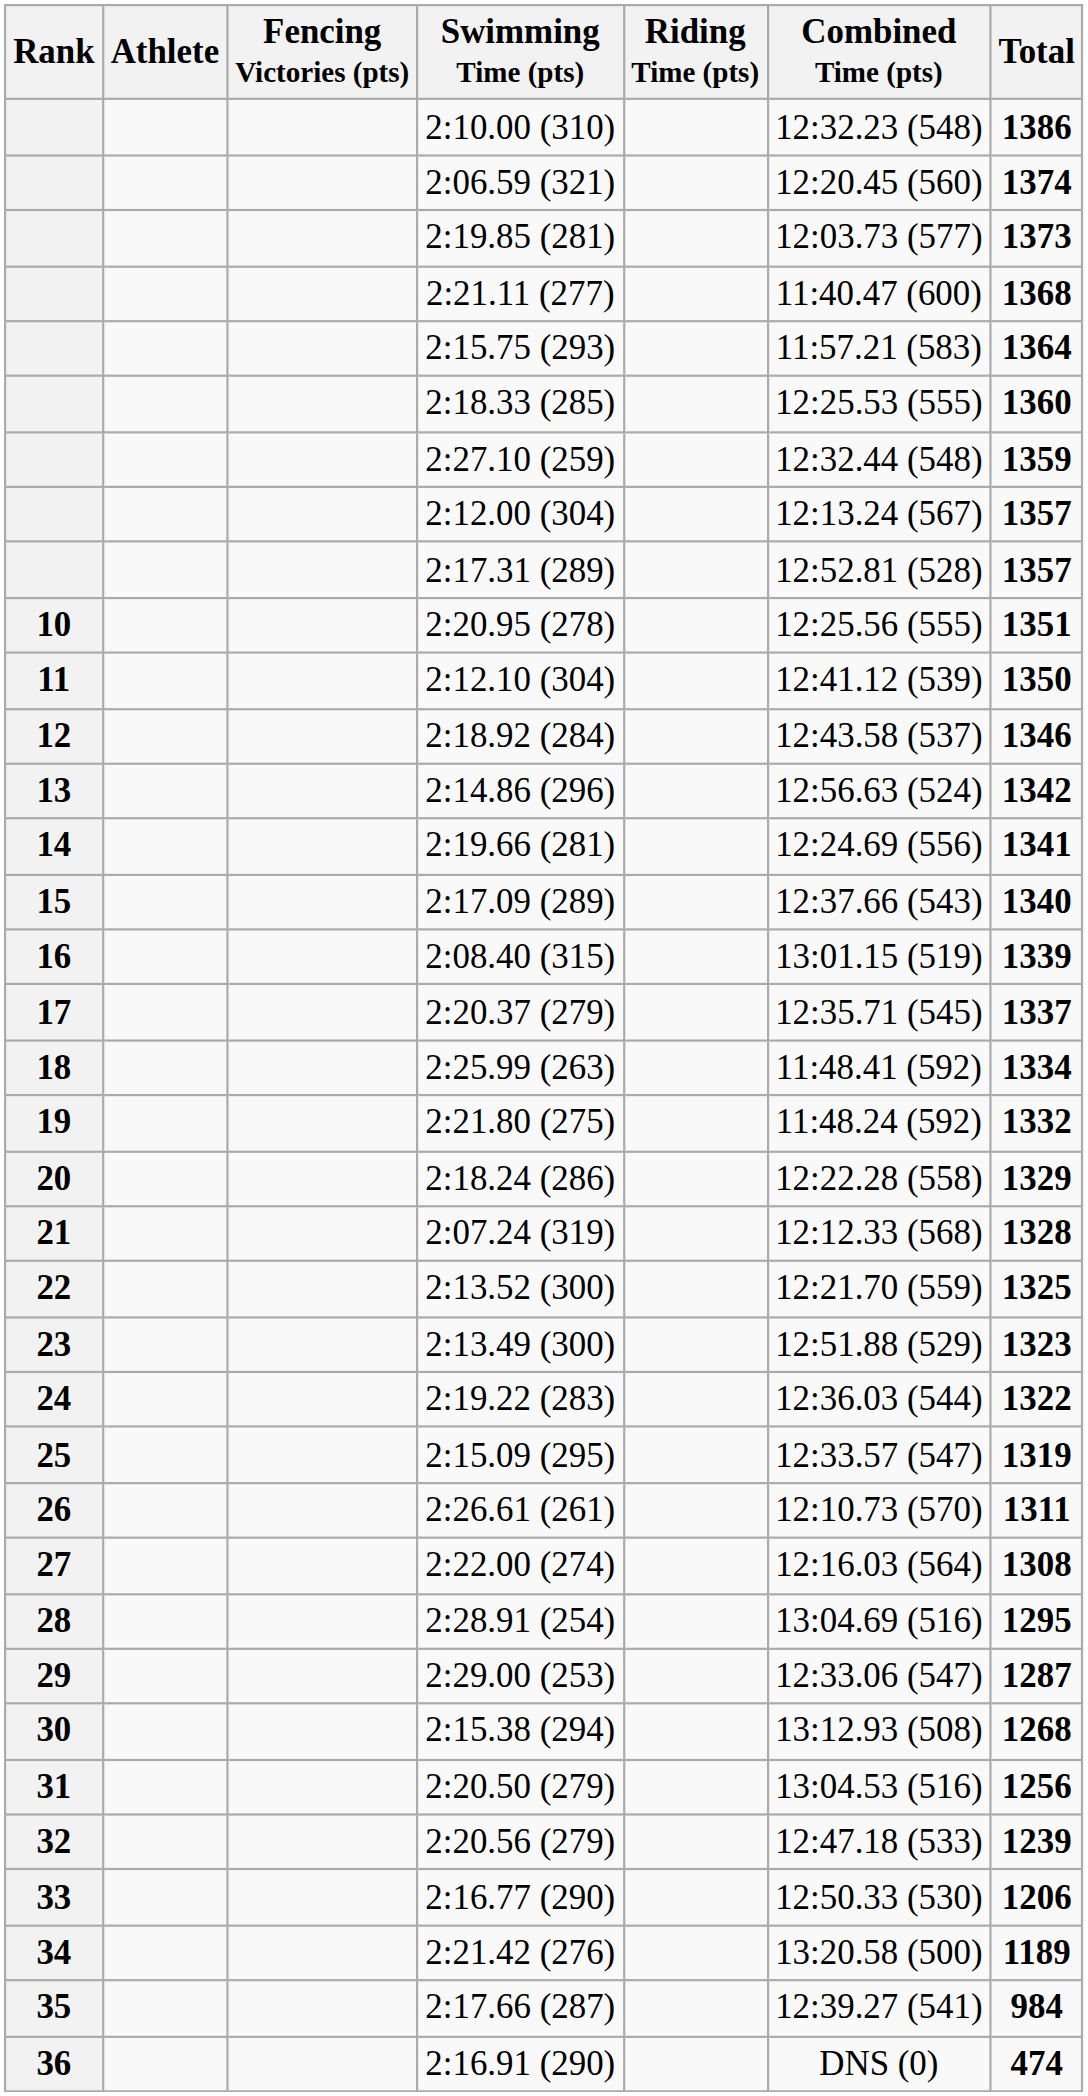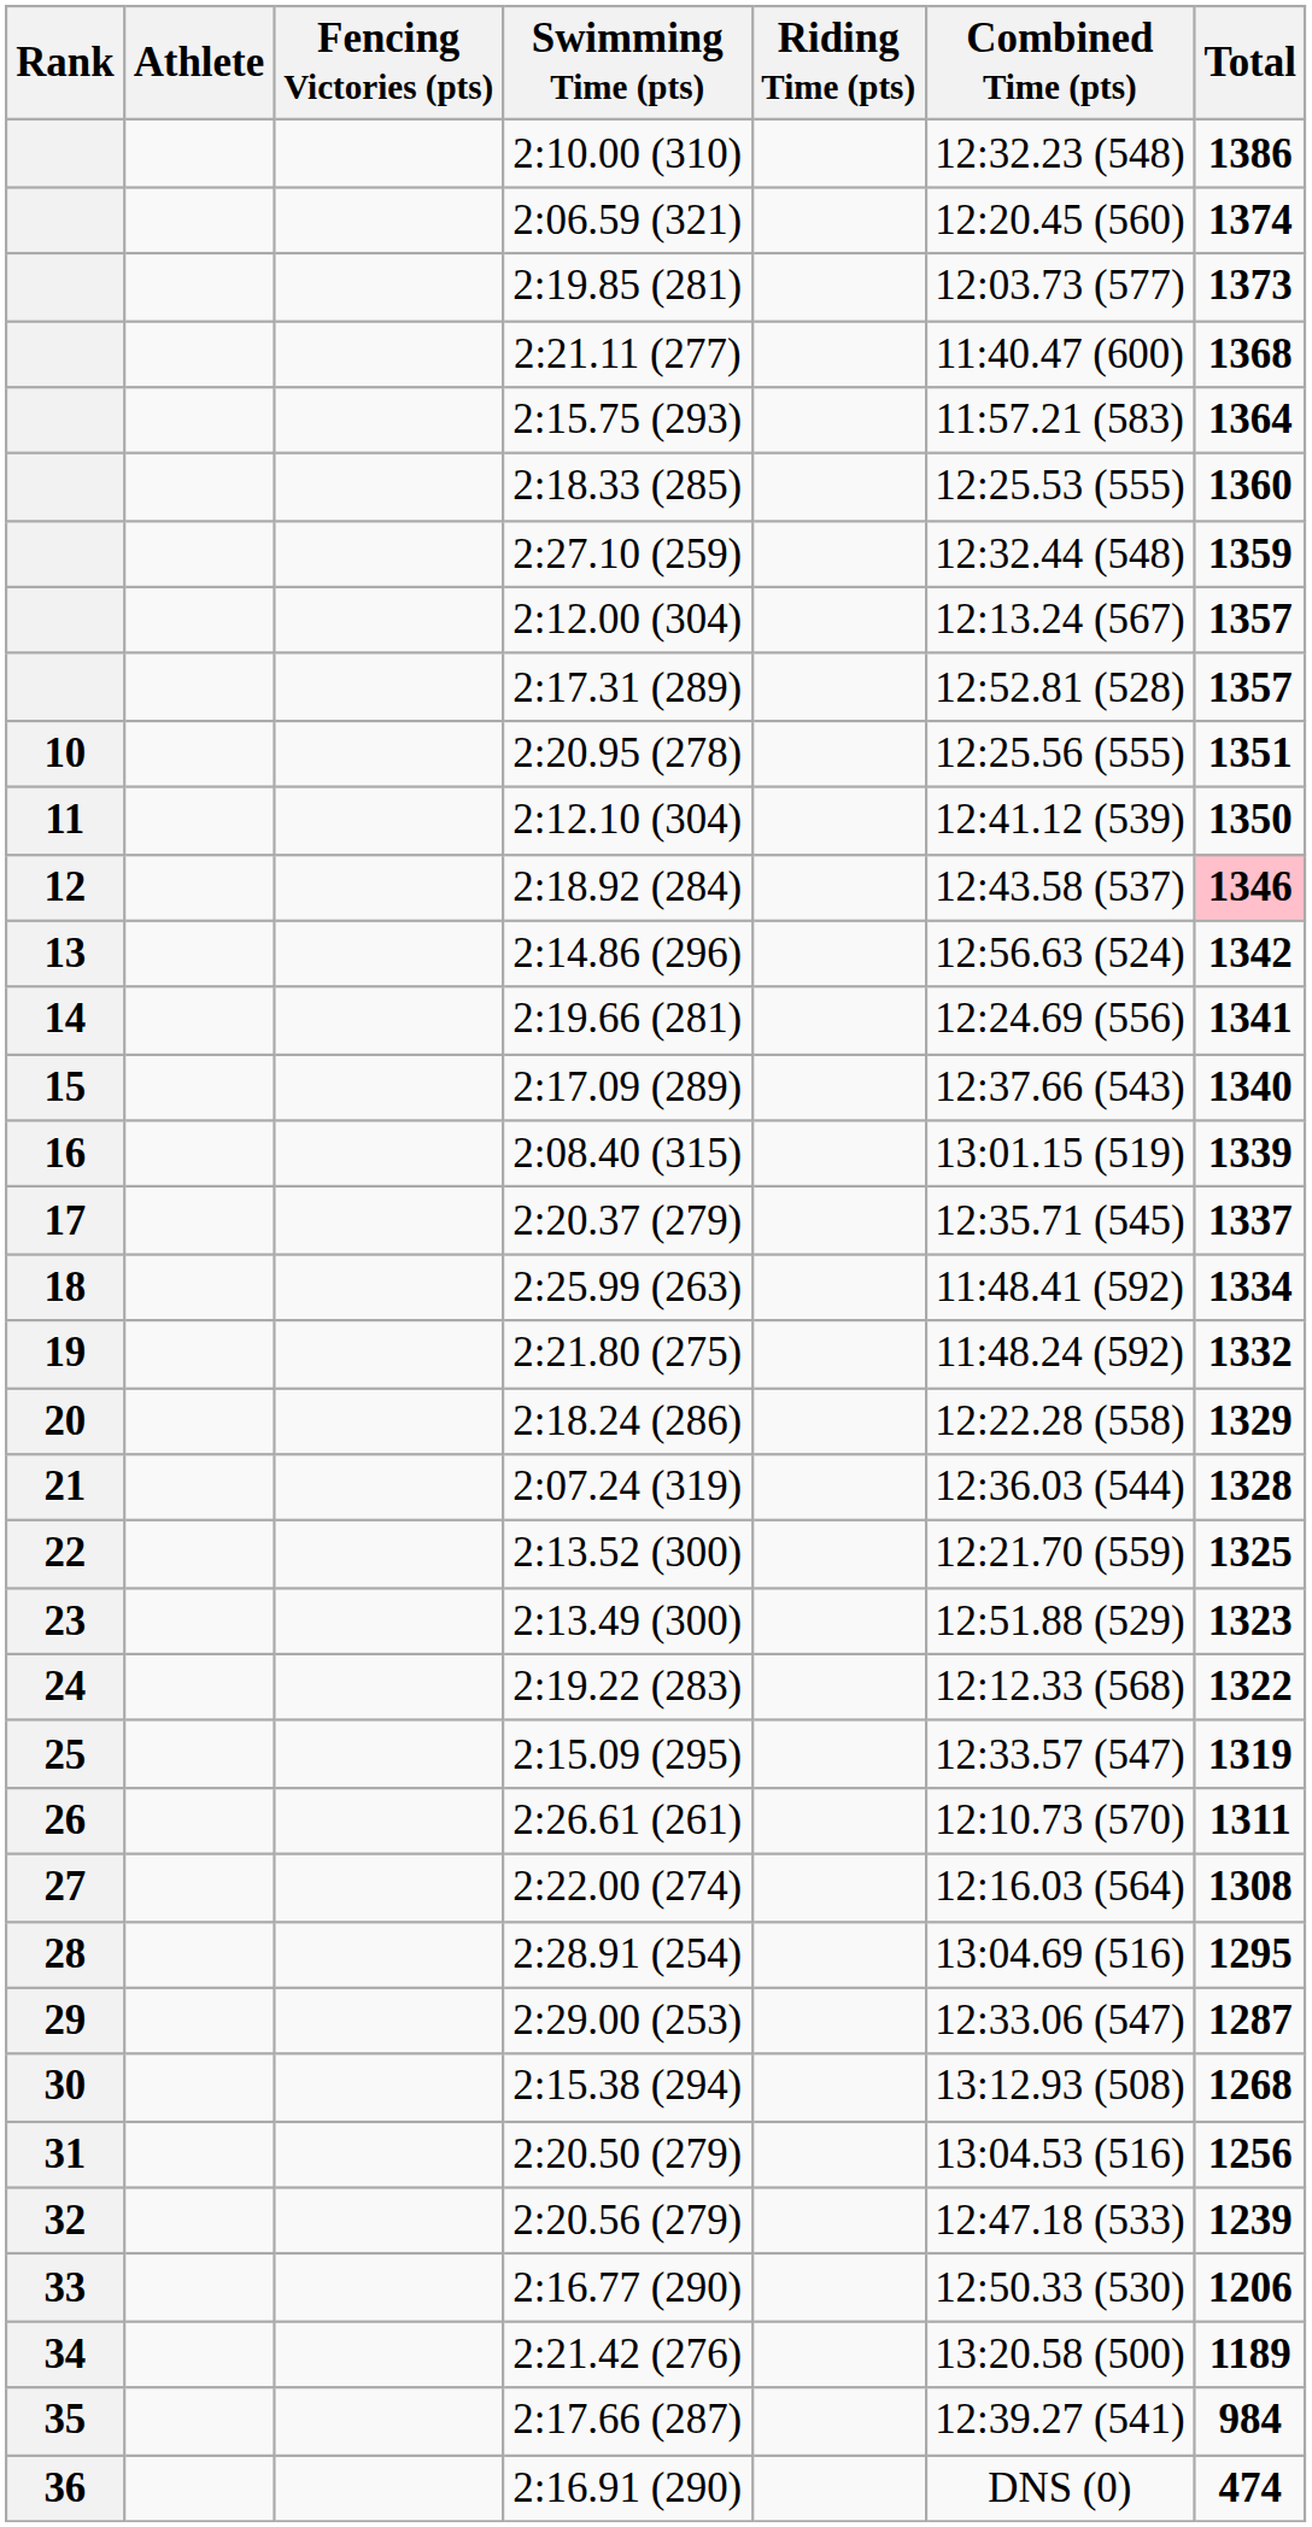2:18.92 (284) | Total: no background -> pink background
2:07.24 (319) | Combined Time (pts): 12:12.33 (568) -> 12:36.03 (544)
2:19.22 (283) | Combined Time (pts): 12:36.03 (544) -> 12:12.33 (568)
